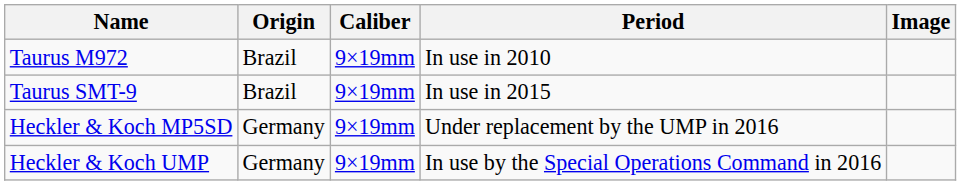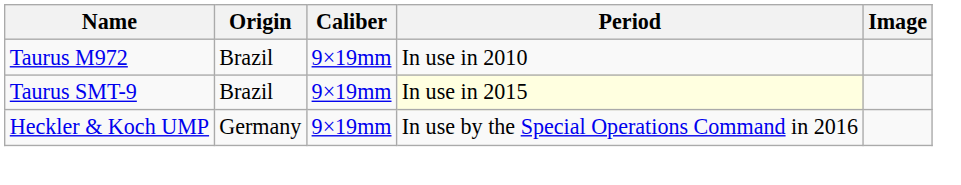Taurus SMT-9 | Period: no background -> lightyellow background
- row: Heckler & Koch MP5SD | Germany | 9×19mm | Under replacement by the UMP in 2016
